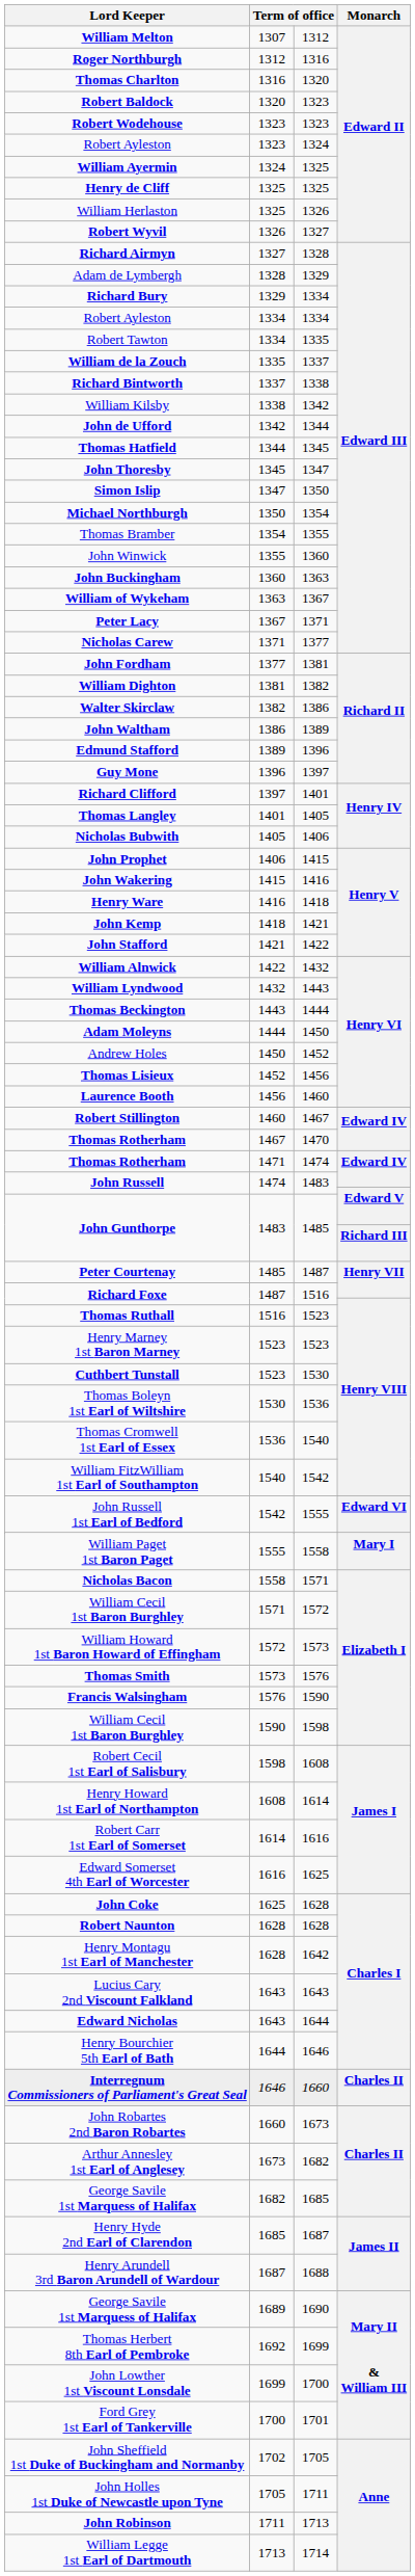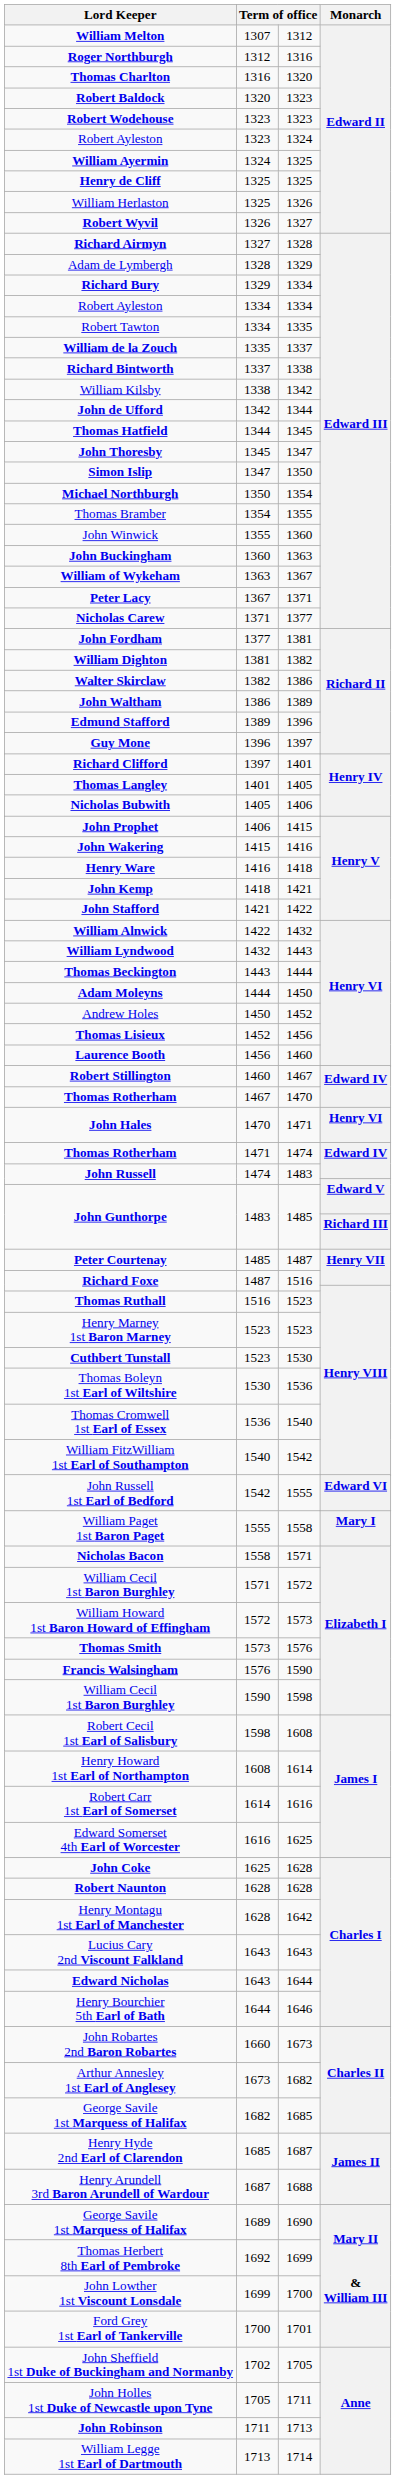+ row: John Hales | 1470 | 1471 | Henry VI
- row: Interregnum Commissioners of Parliament's Great Seal | 1646 | 1660 | Charles II
